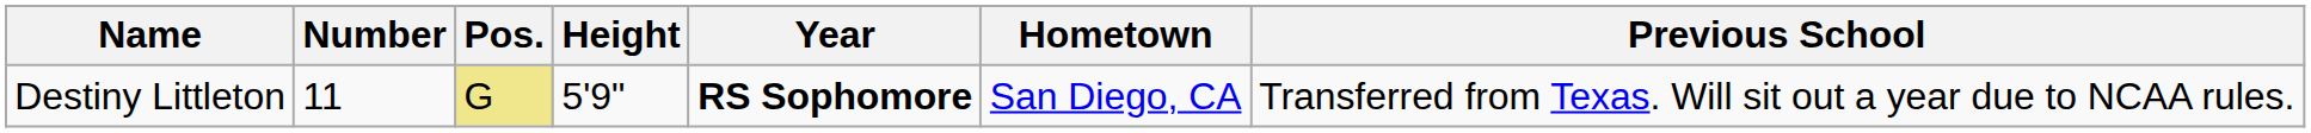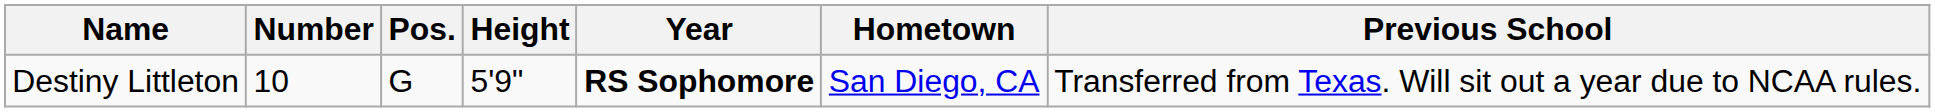Destiny Littleton | Number: 11 -> 10
Destiny Littleton | Pos.: khaki background -> no background
